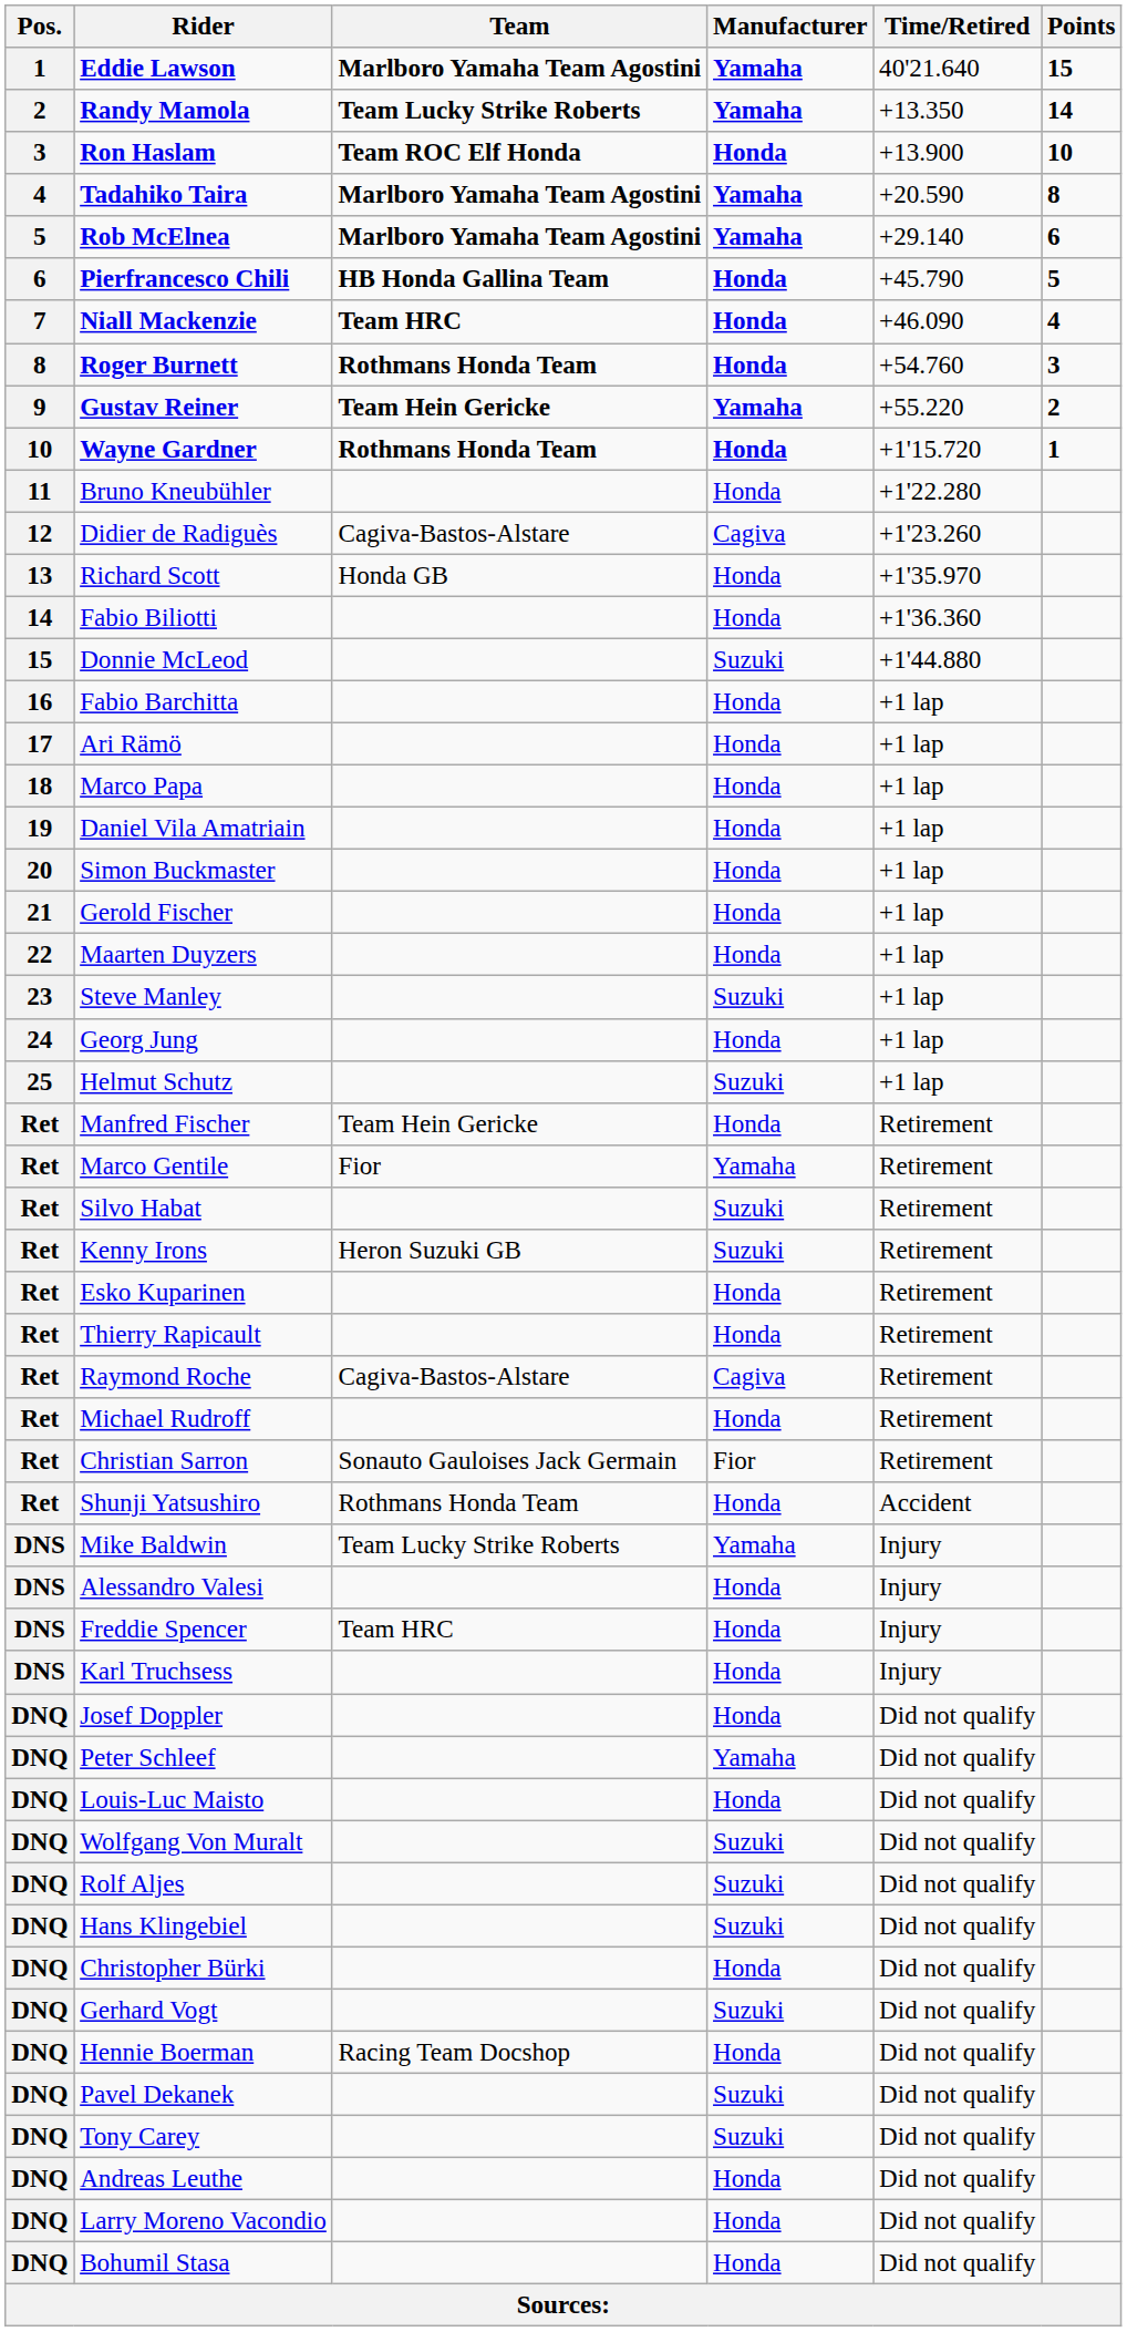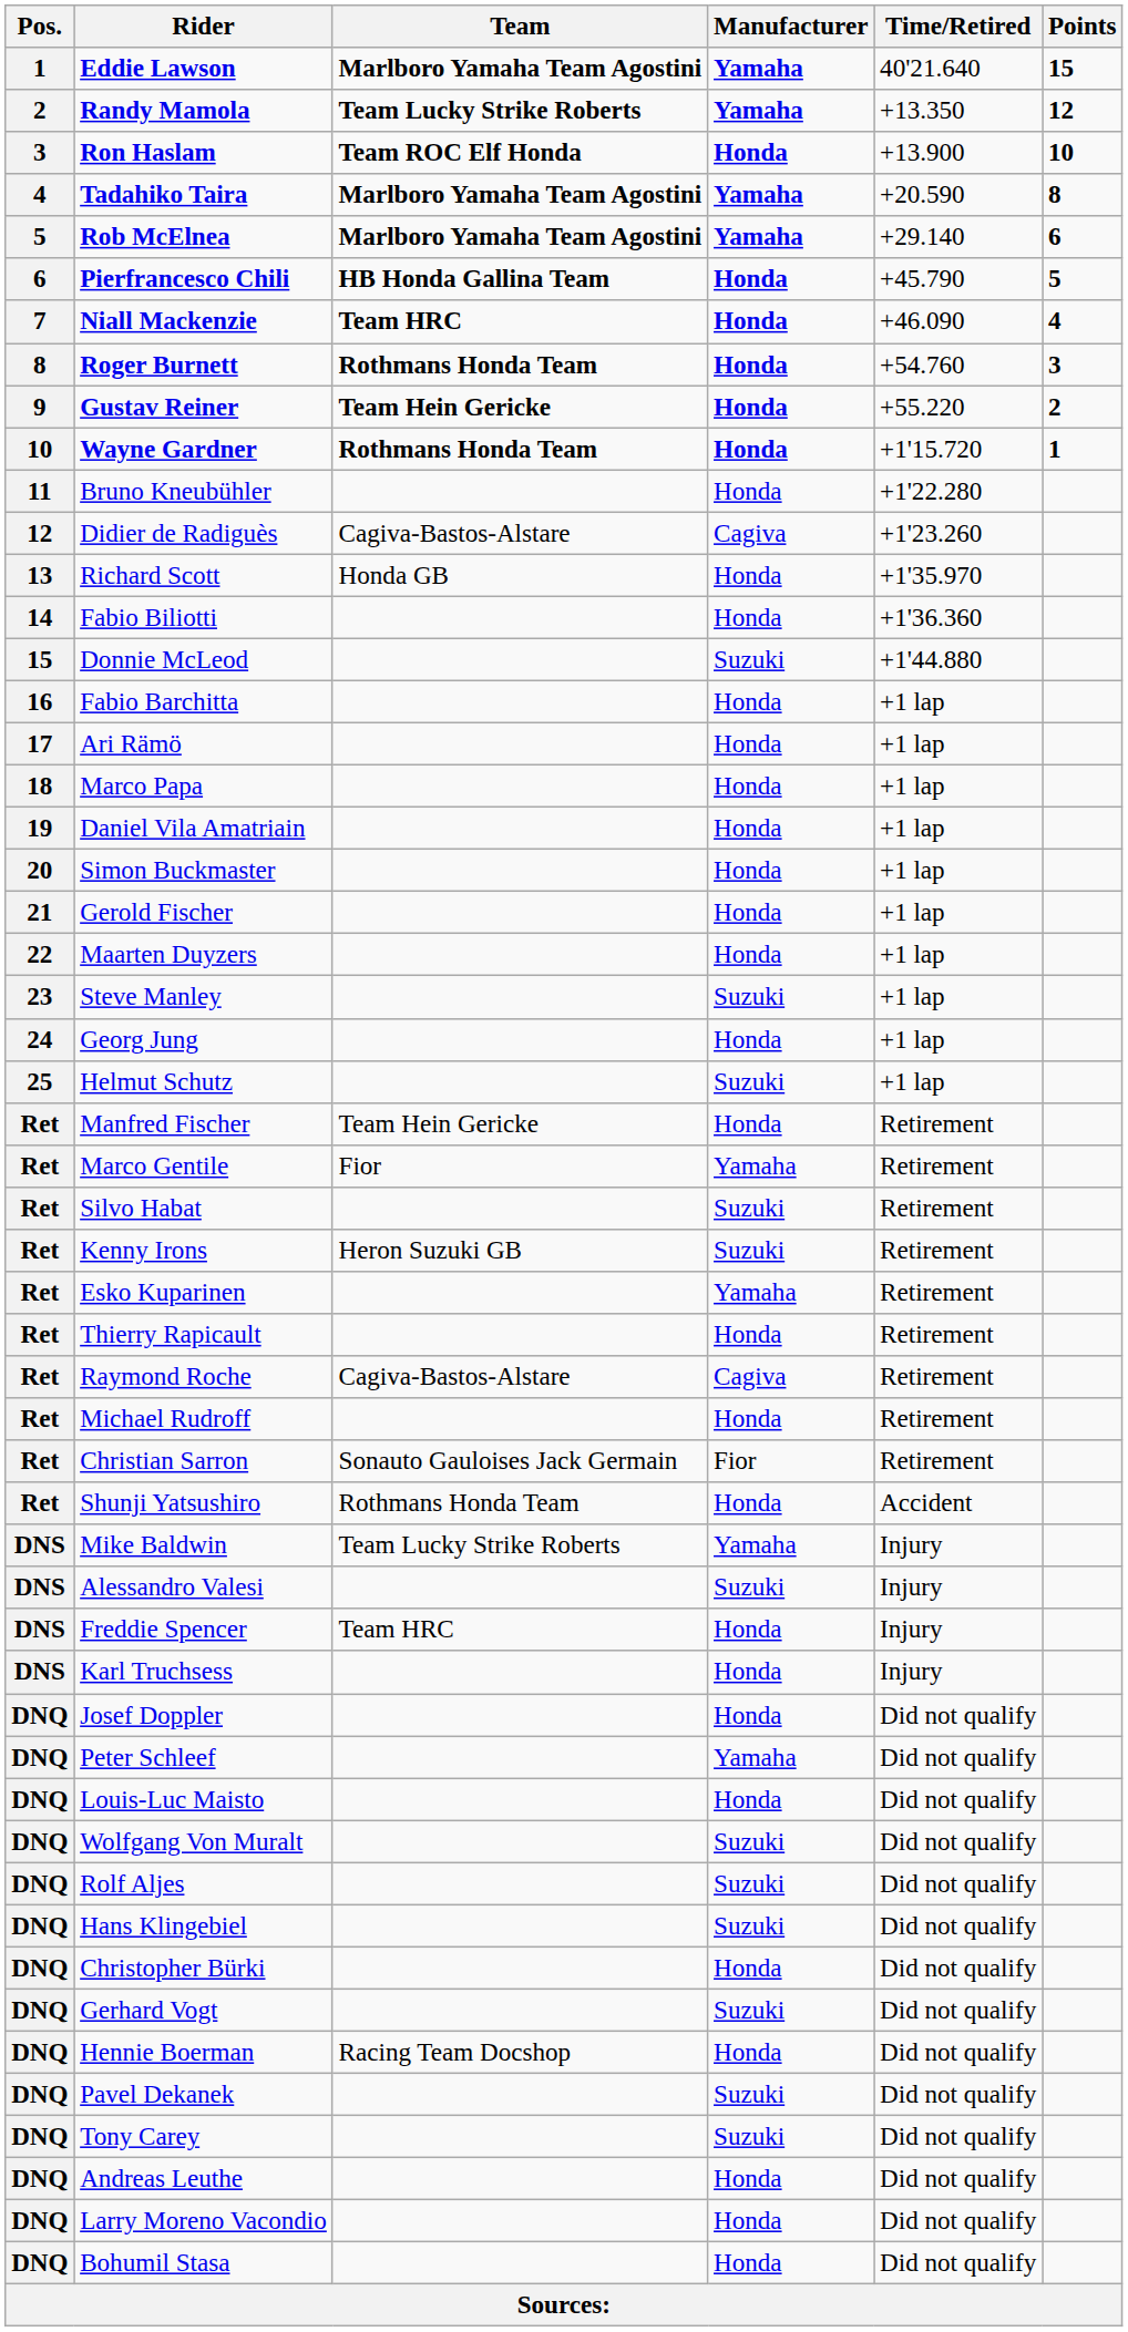Randy Mamola | Points: 14 -> 12
Gustav Reiner | Manufacturer: Yamaha -> Honda
Esko Kuparinen | Manufacturer: Honda -> Yamaha
Alessandro Valesi | Manufacturer: Honda -> Suzuki
